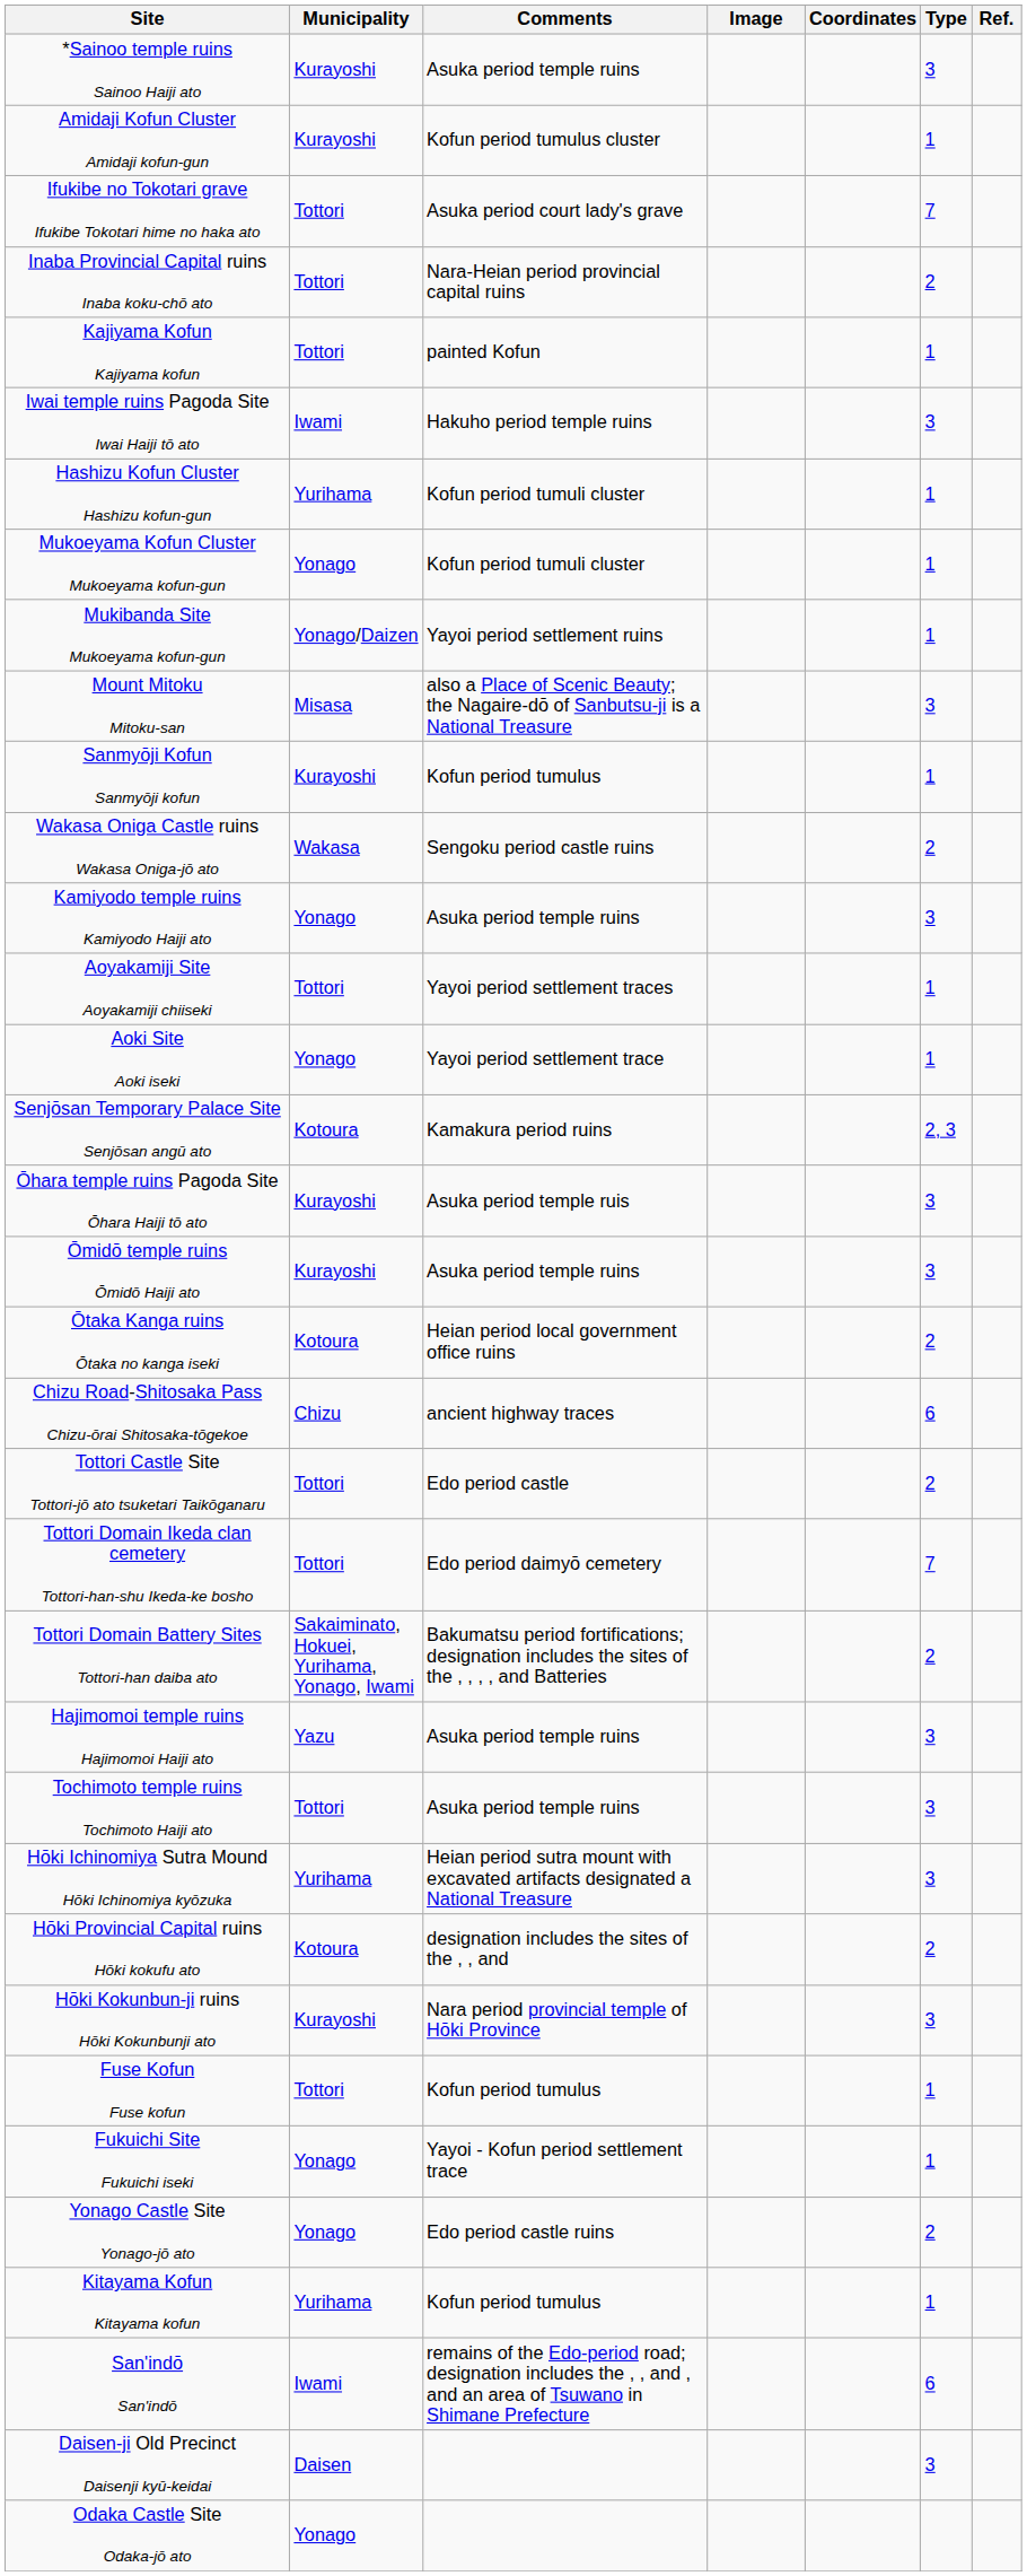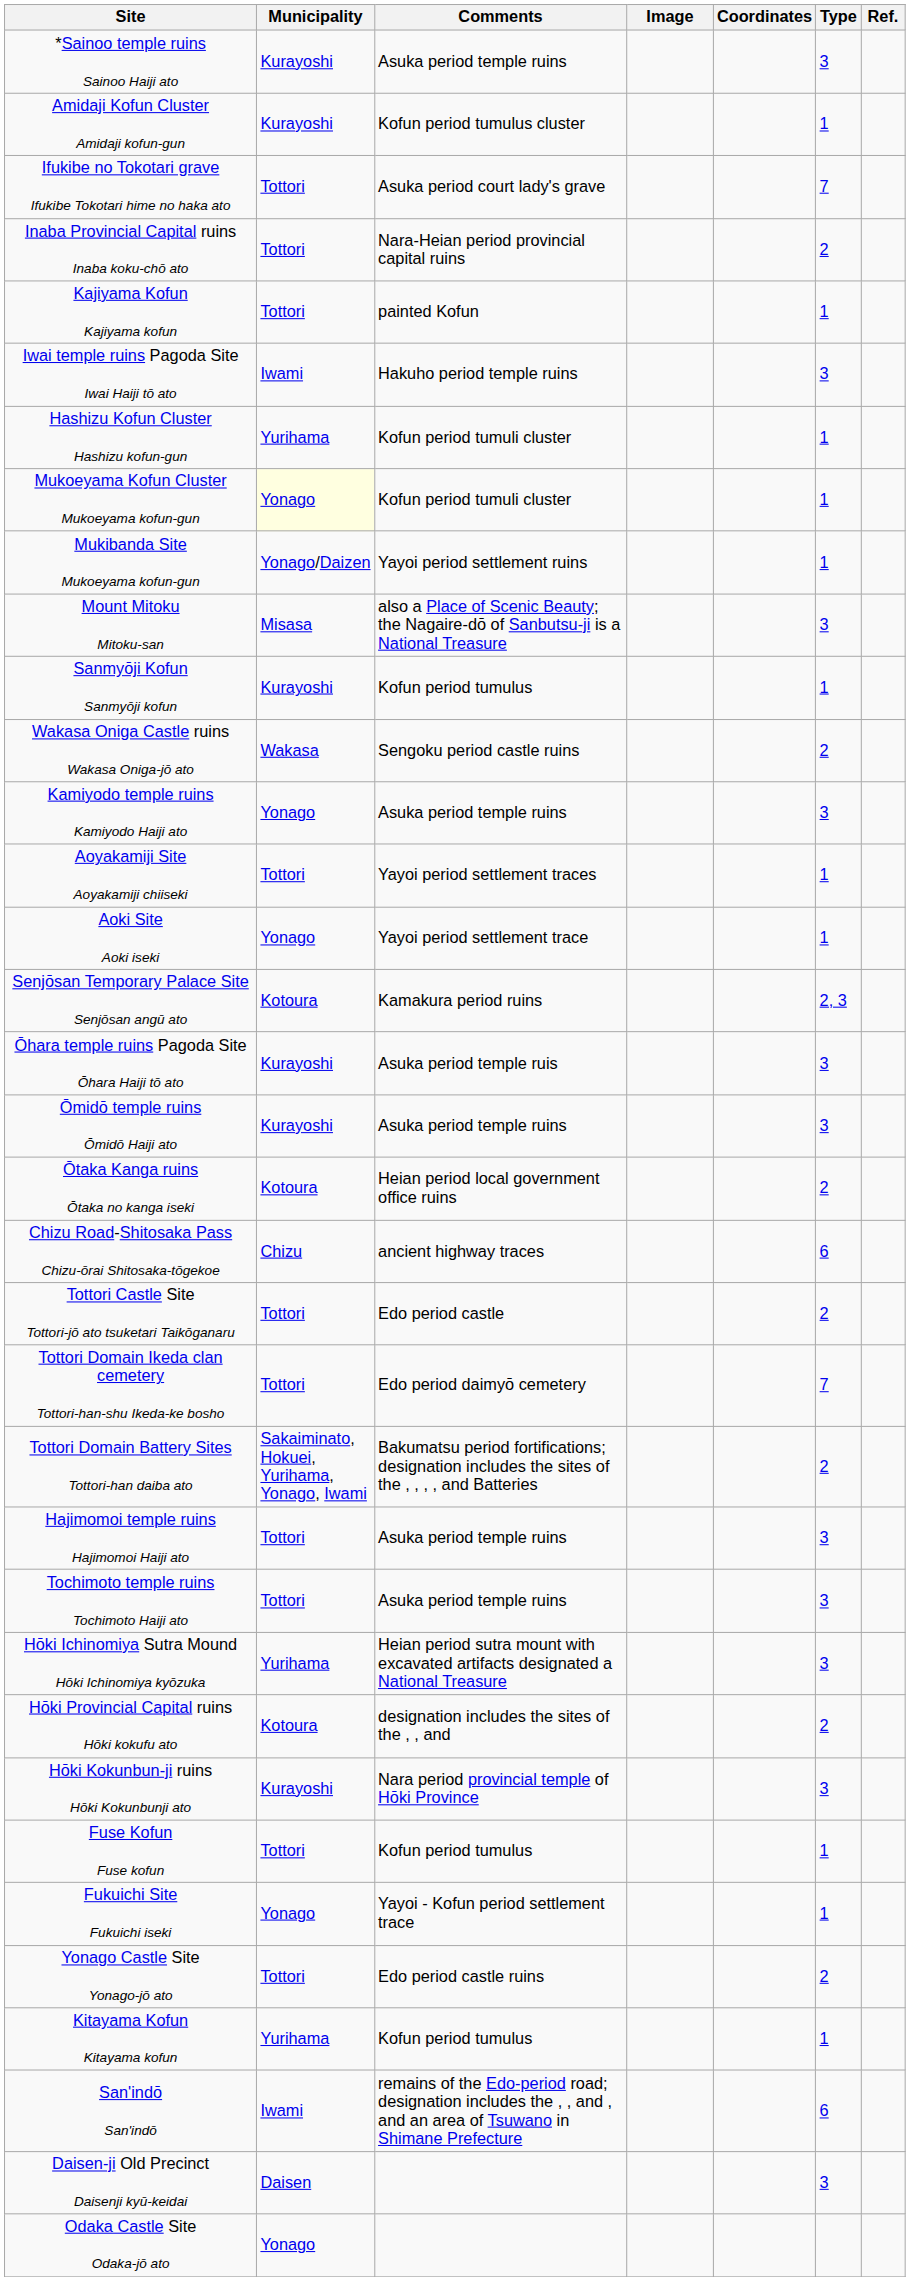Mukoeyama Kofun Cluster Mukoeyama kofun-gun | Municipality: no background -> lightyellow background
Hajimomoi temple ruins Hajimomoi Haiji ato | Municipality: Yazu -> Tottori
Yonago Castle Site Yonago-jō ato | Municipality: Yonago -> Tottori
